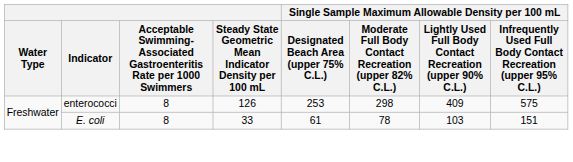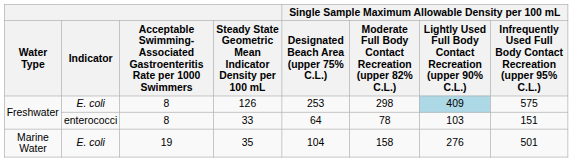126 | Indicator: enterococci -> E. coli
126 | column 7: no background -> lightblue background
33 | Indicator: E. coli -> enterococci
33 | column 5: 61 -> 64
+ row: Marine Water | E. coli | 19 | 35 | 104 | 158 | 276 | 501
